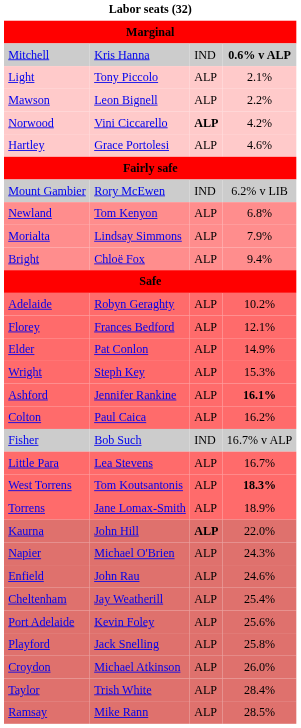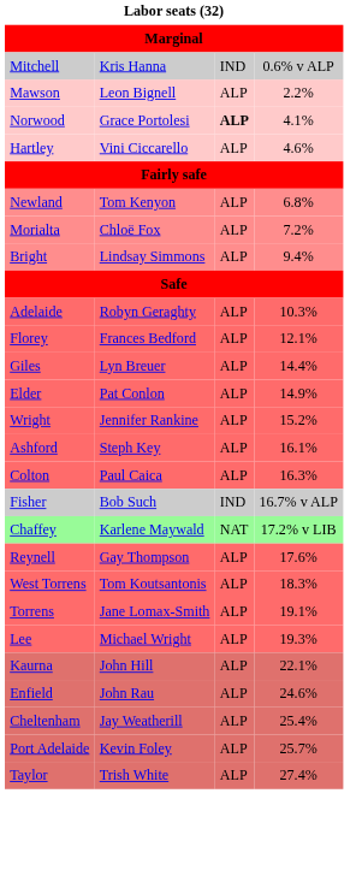Mitchell | column 4: bold -> normal
- row: Light | Tony Piccolo | ALP | 2.1%
Norwood | column 2: Vini Ciccarello -> Grace Portolesi
Norwood | column 4: 4.2% -> 4.1%
Hartley | column 2: Grace Portolesi -> Vini Ciccarello
- row: Mount Gambier | Rory McEwen | IND | 6.2% v LIB
Morialta | column 2: Lindsay Simmons -> Chloë Fox
Morialta | column 4: 7.9% -> 7.2%
Bright | column 2: Chloë Fox -> Lindsay Simmons
Adelaide | column 4: 10.2% -> 10.3%
+ row: Giles | Lyn Breuer | ALP | 14.4%
Wright | column 2: Steph Key -> Jennifer Rankine
Wright | column 4: 15.3% -> 15.2%
Ashford | column 2: Jennifer Rankine -> Steph Key
Ashford | column 4: bold -> normal
Colton | column 4: 16.2% -> 16.3%
- row: Little Para | Lea Stevens | ALP | 16.7%
+ row: Chaffey | Karlene Maywald | NAT | 17.2% v LIB
+ row: Reynell | Gay Thompson | ALP | 17.6%
West Torrens | column 4: bold -> normal
Torrens | column 4: 18.9% -> 19.1%
+ row: Lee | Michael Wright | ALP | 19.3%
Kaurna | column 3: bold -> normal
Kaurna | column 4: 22.0% -> 22.1%
- row: Napier | Michael O'Brien | ALP | 24.3%
Port Adelaide | column 4: 25.6% -> 25.7%
- row: Playford | Jack Snelling | ALP | 25.8%
- row: Croydon | Michael Atkinson | ALP | 26.0%
Taylor | column 4: 28.4% -> 27.4%
- row: Ramsay | Mike Rann | ALP | 28.5%
